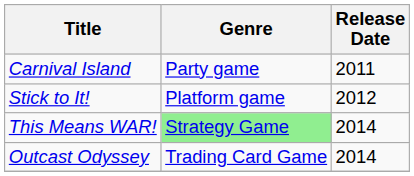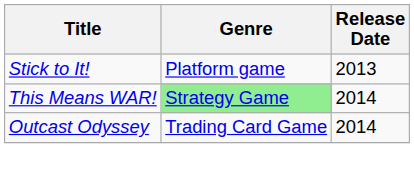- row: Carnival Island | Party game | 2011
Stick to It! | Release Date: 2012 -> 2013
